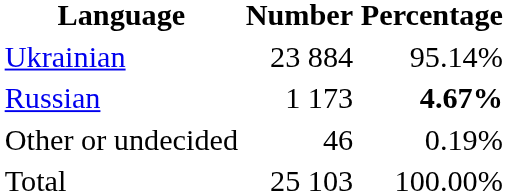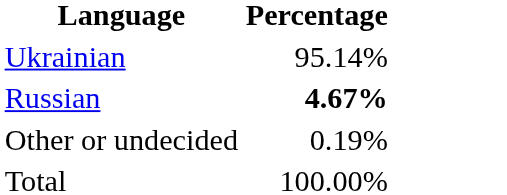- column: Number | 23 884 | 1 173 | 46 | 25 103
